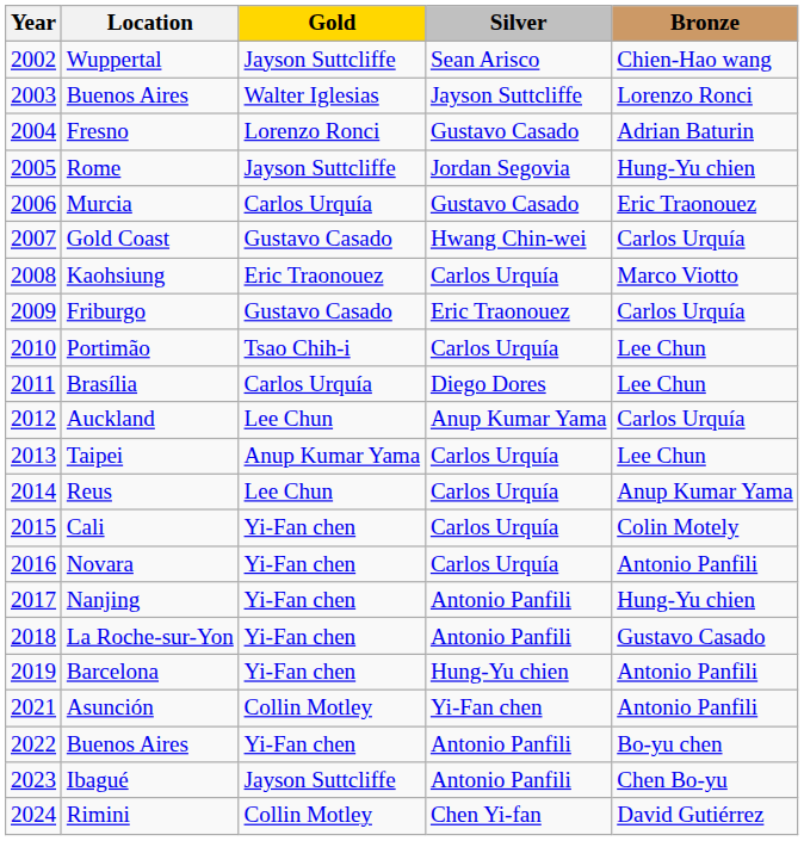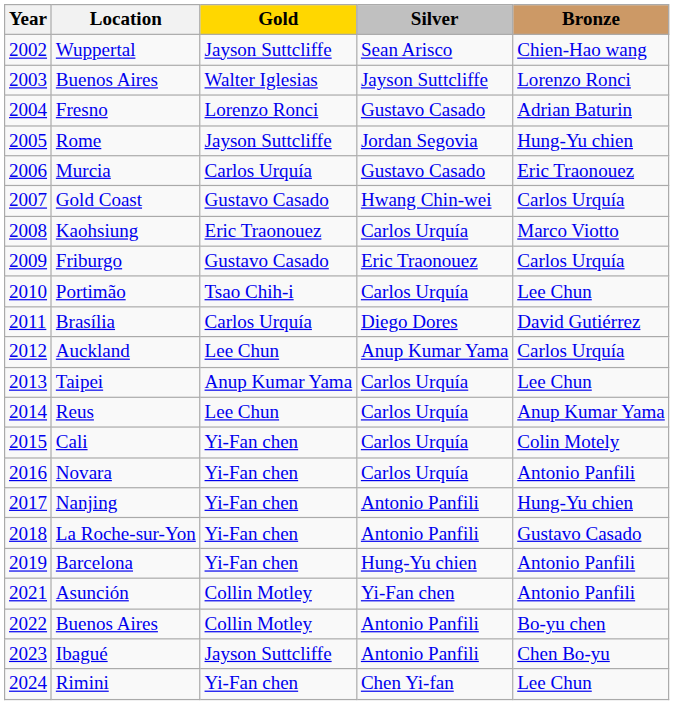Brasília | Bronze: Lee Chun -> David Gutiérrez
2022 / Buenos Aires | Gold: Yi-Fan chen -> Collin Motley
Rimini | Gold: Collin Motley -> Yi-Fan chen
Rimini | Bronze: David Gutiérrez -> Lee Chun
